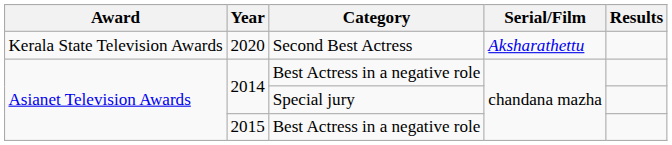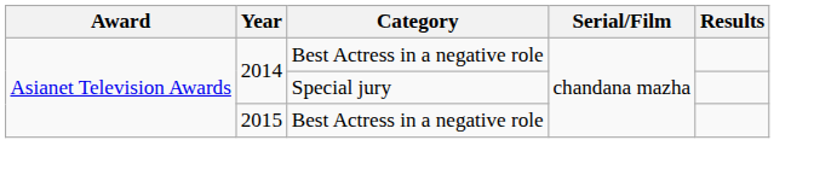- row: Kerala State Television Awards | 2020 | Second Best Actress | Aksharathettu
